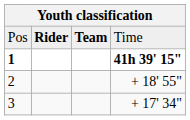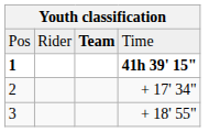Pos | column 2: bold -> normal
2 | column 4: + 18' 55" -> + 17' 34"
3 | column 4: + 17' 34" -> + 18' 55"
